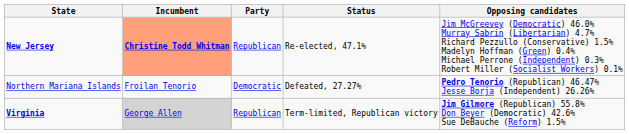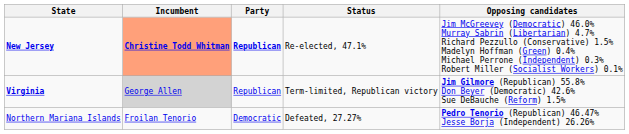New Jersey | Party: normal -> bold
rows swapped: Northern Mariana Islands <-> Virginia
